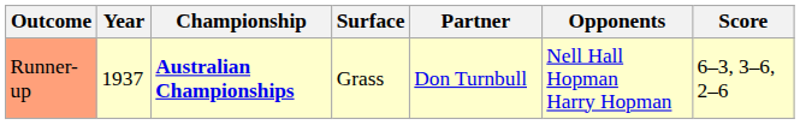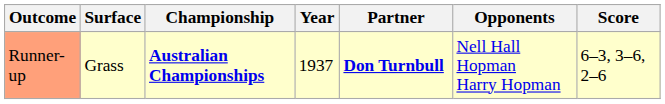columns swapped: Year <-> Surface
Runner-up | Partner: normal -> bold
